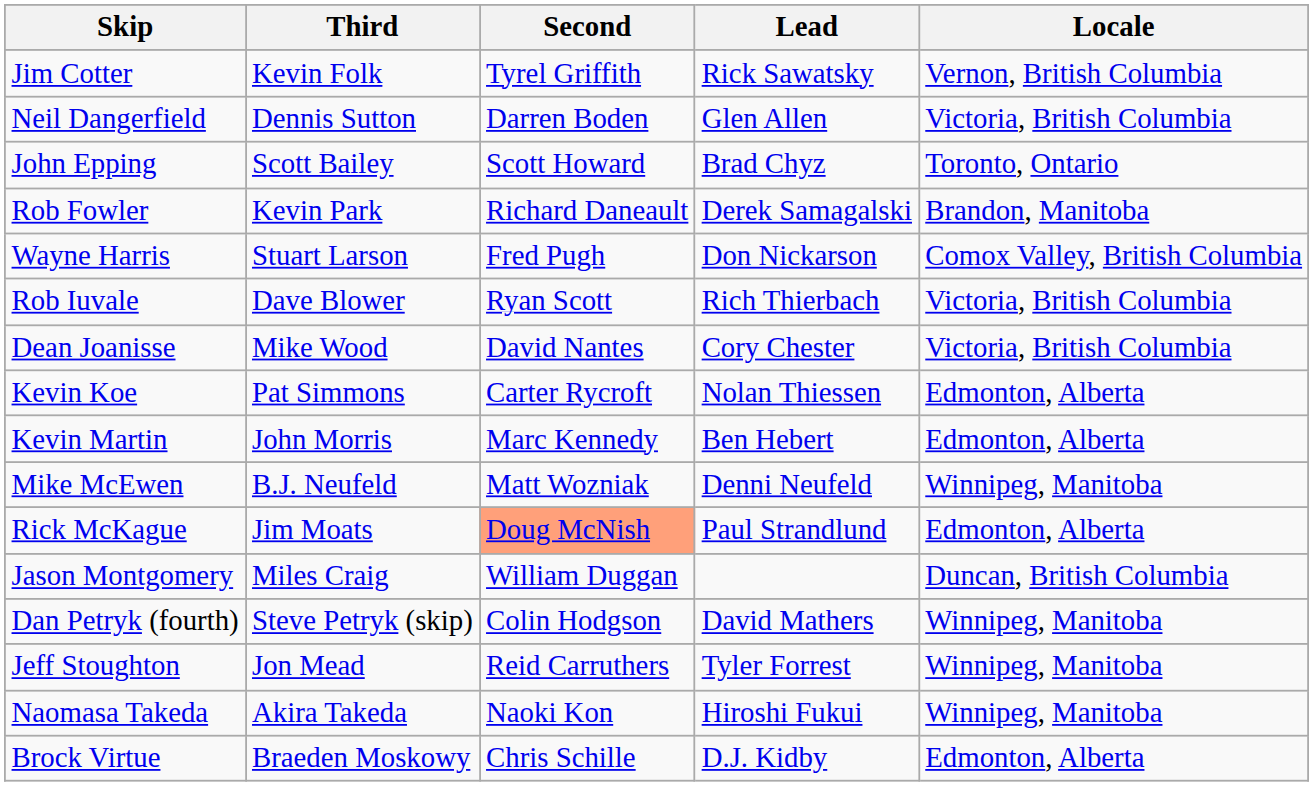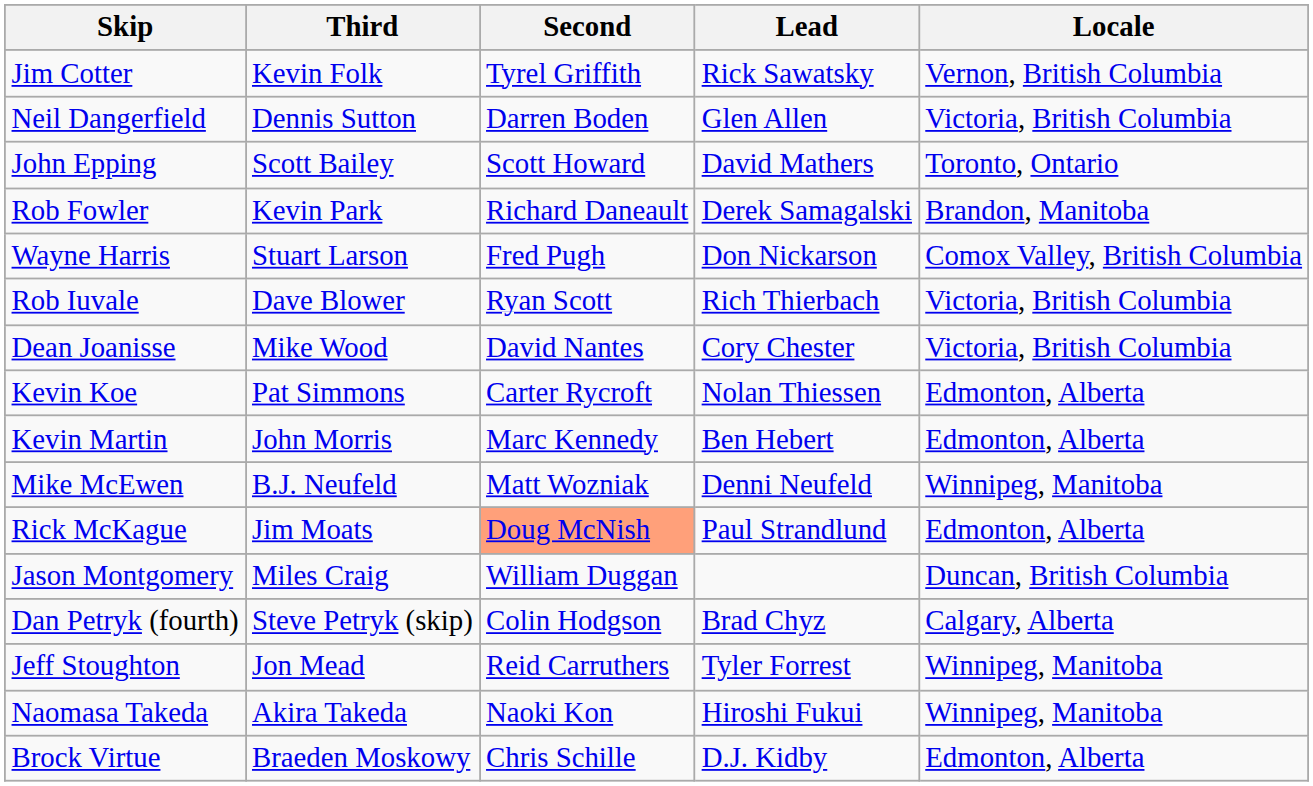John Epping | Lead: Brad Chyz -> David Mathers
Dan Petryk (fourth) | Lead: David Mathers -> Brad Chyz
Dan Petryk (fourth) | Locale: Winnipeg, Manitoba -> Calgary, Alberta
